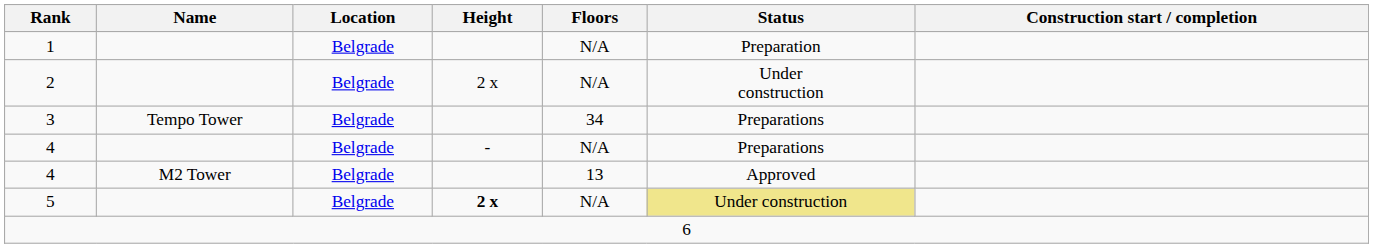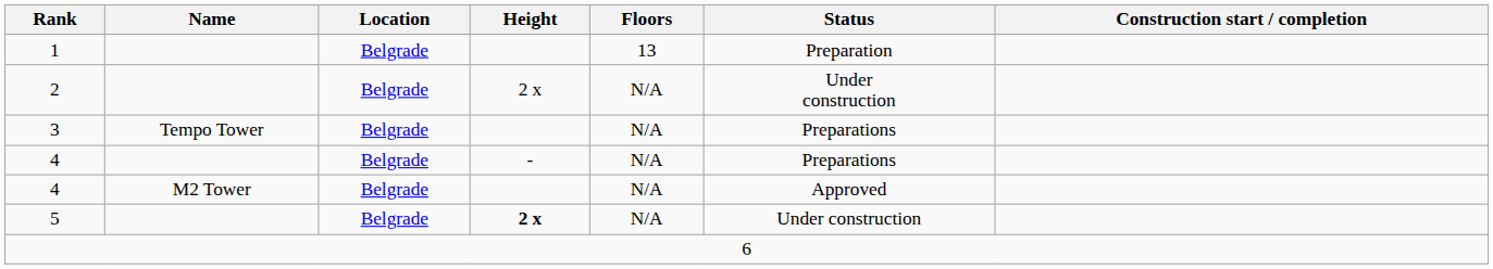1 | Floors: N/A -> 13
3 | Floors: 34 -> N/A
4 / M2 Tower | Floors: 13 -> N/A
5 | Status: khaki background -> no background
